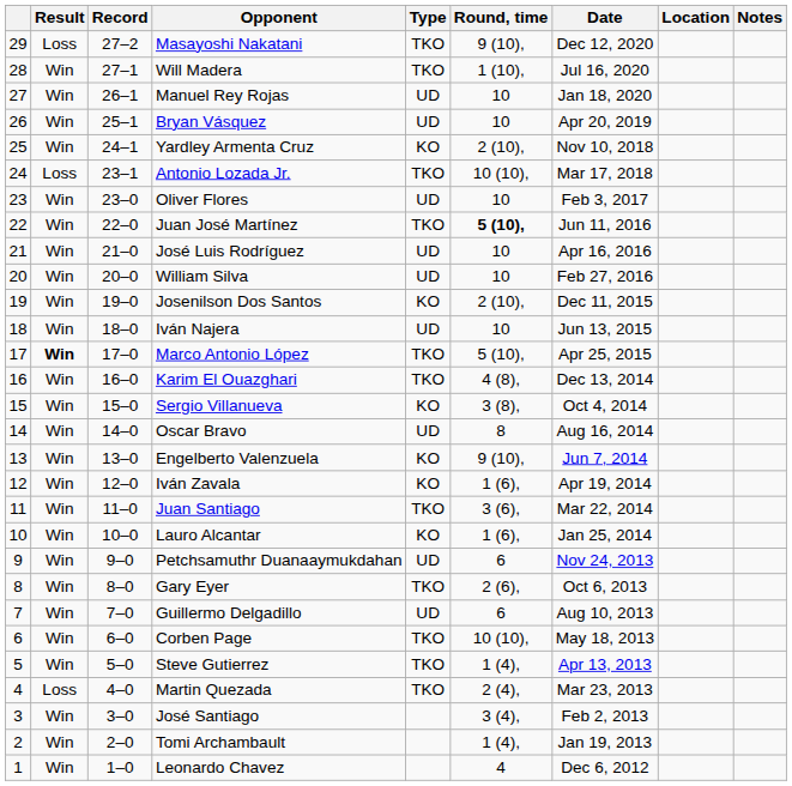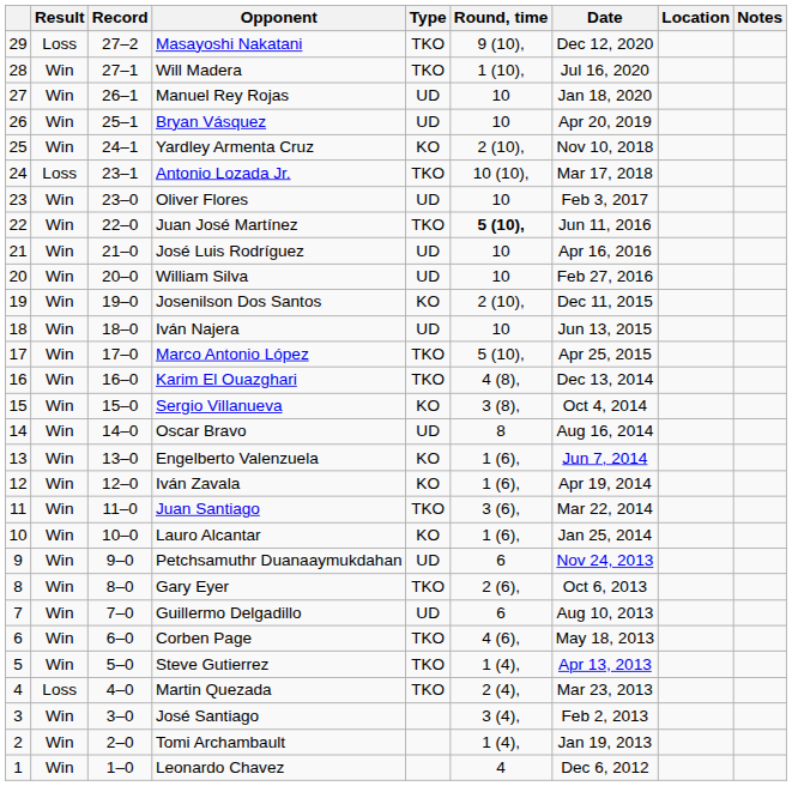Marco Antonio López | Result: bold -> normal
Engelberto Valenzuela | Round, time: 9 (10), -> 1 (6),
Corben Page | Round, time: 10 (10), -> 4 (6),
